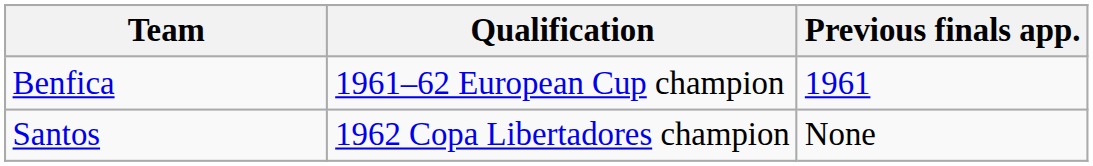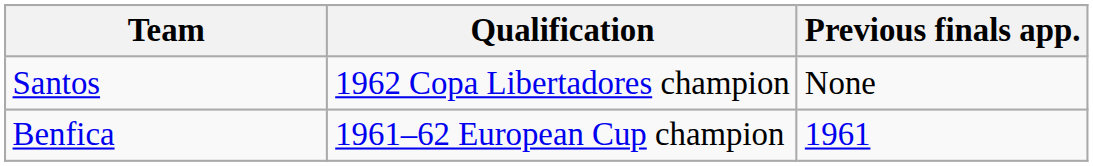rows swapped: Santos <-> Benfica
